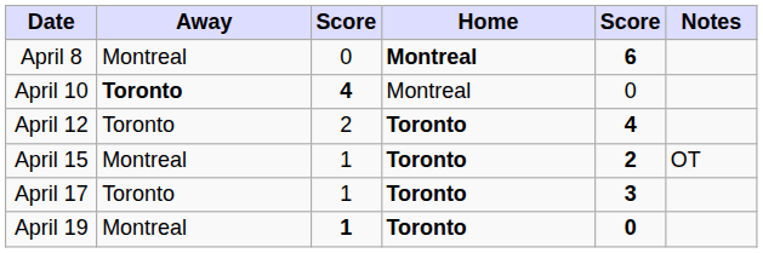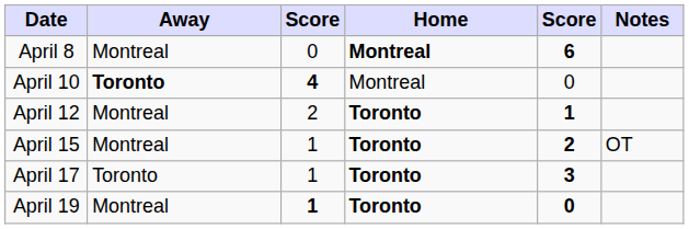April 12 | Away: Toronto -> Montreal
April 12 | column 5: 4 -> 1
